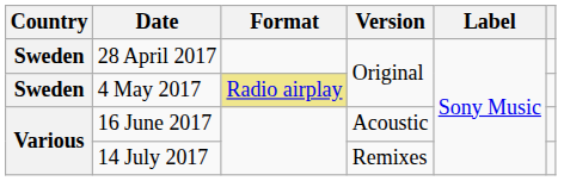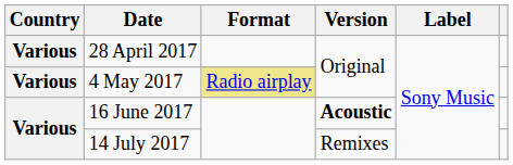28 April 2017 | Country: Sweden -> Various
4 May 2017 | Country: Sweden -> Various
16 June 2017 | Version: normal -> bold
